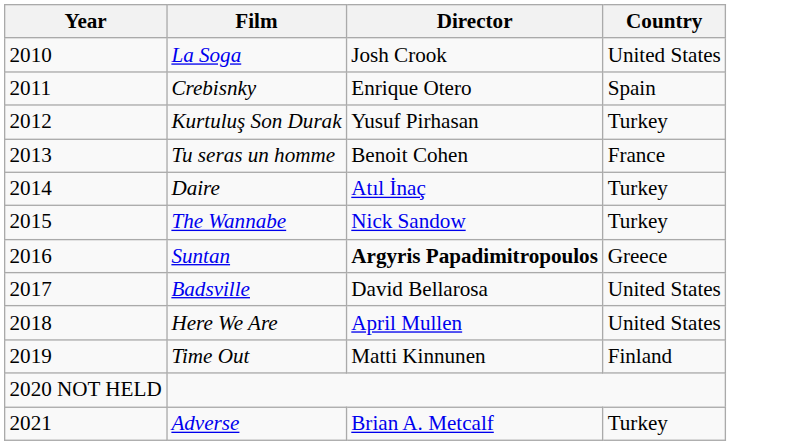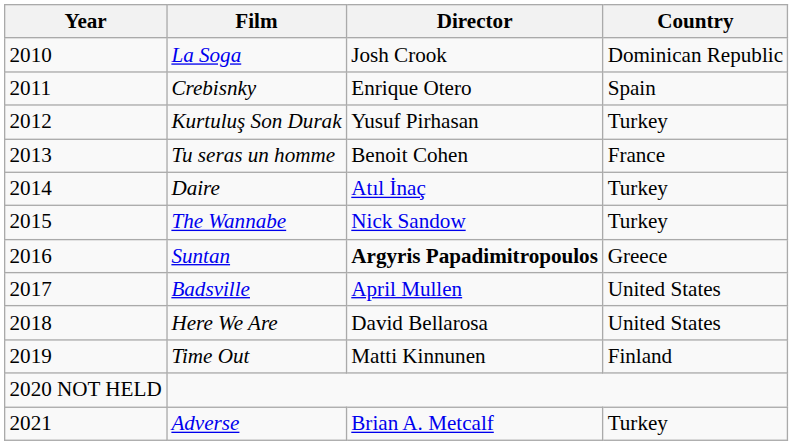La Soga | Country: United States -> Dominican Republic
Badsville | Director: David Bellarosa -> April Mullen
Here We Are | Director: April Mullen -> David Bellarosa
